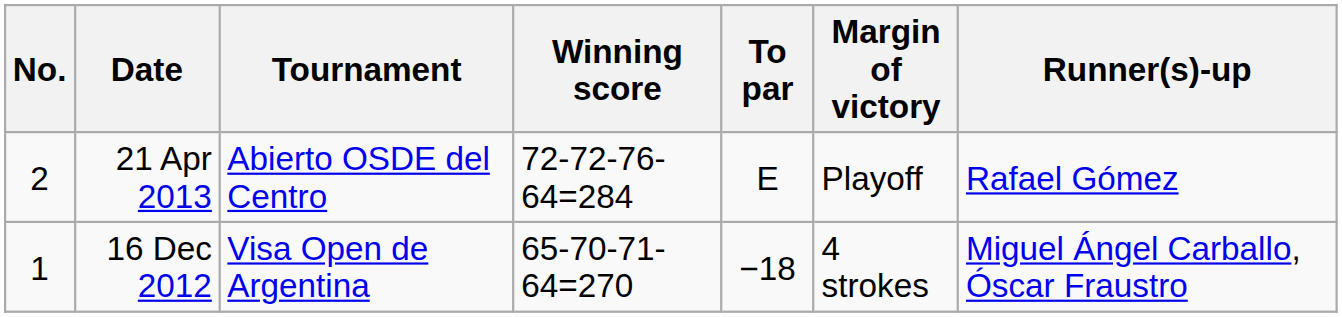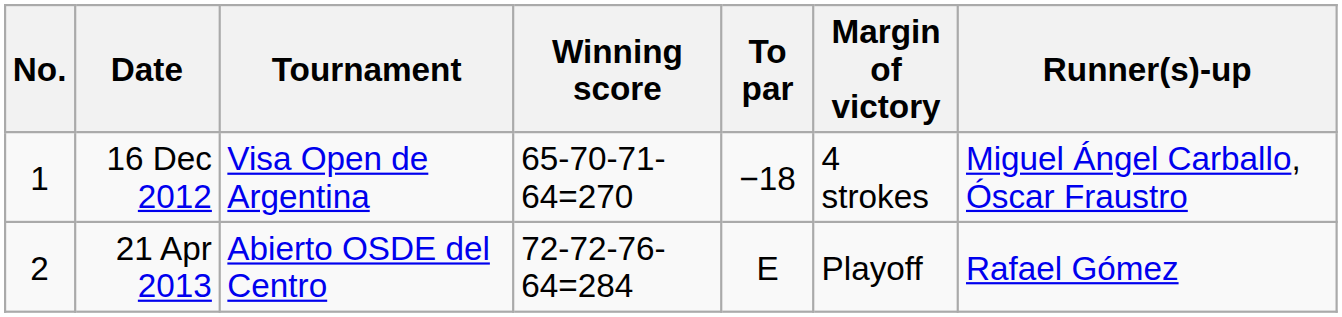rows swapped: 16 Dec 2012 <-> 21 Apr 2013
